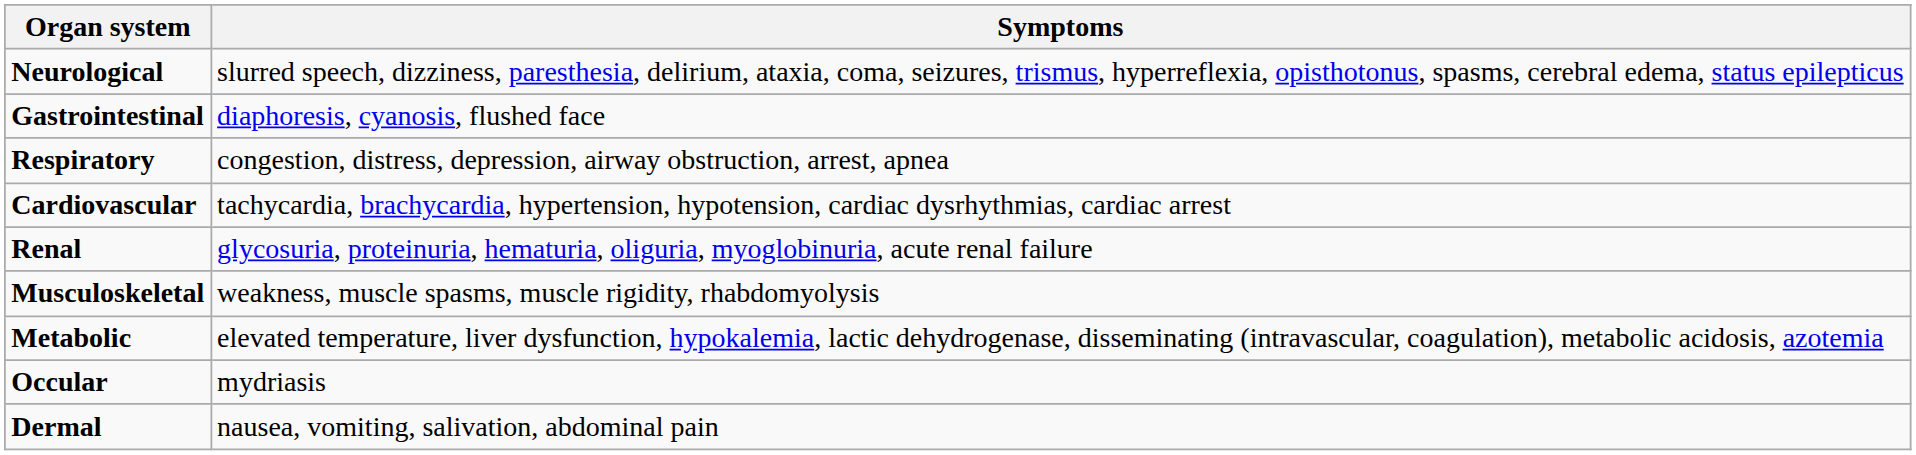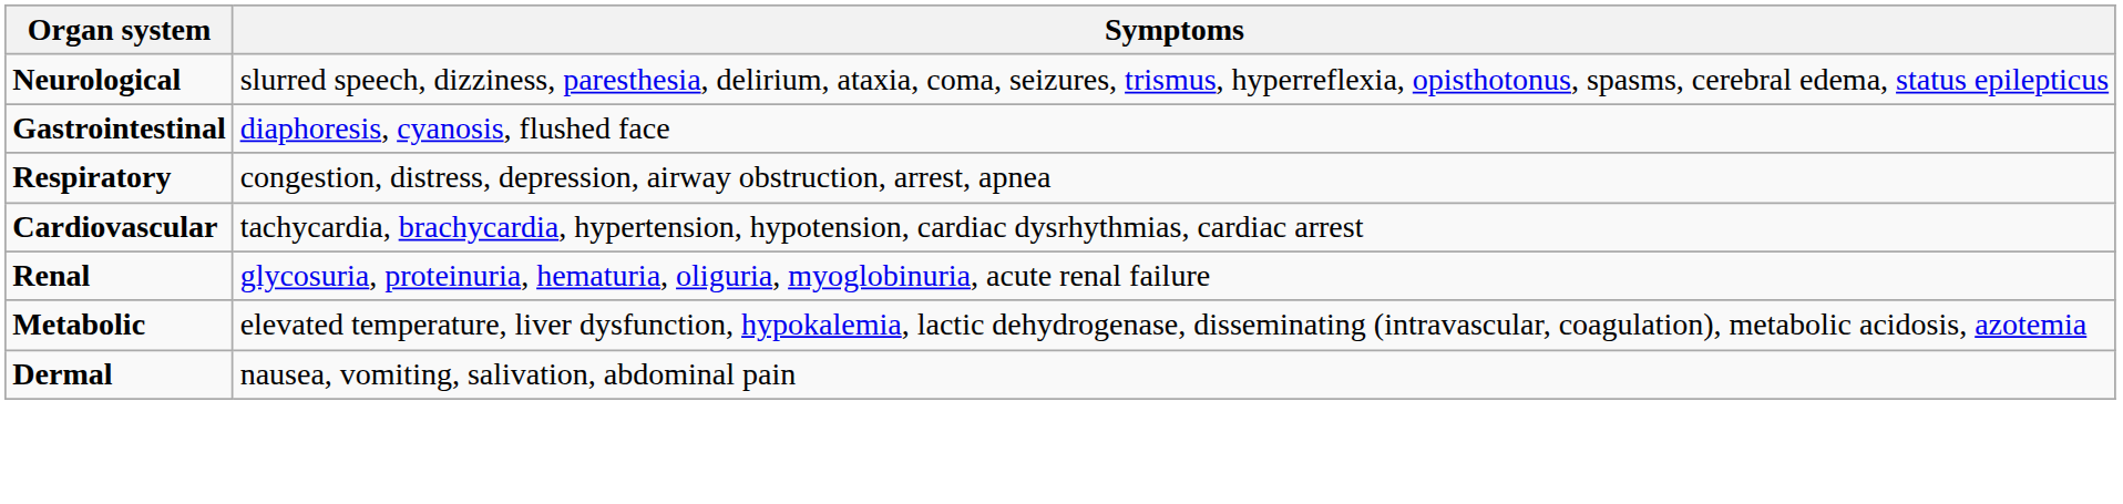- row: Musculoskeletal | weakness, muscle spasms, muscle rigidity, rhabdomyolysis
- row: Occular | mydriasis
